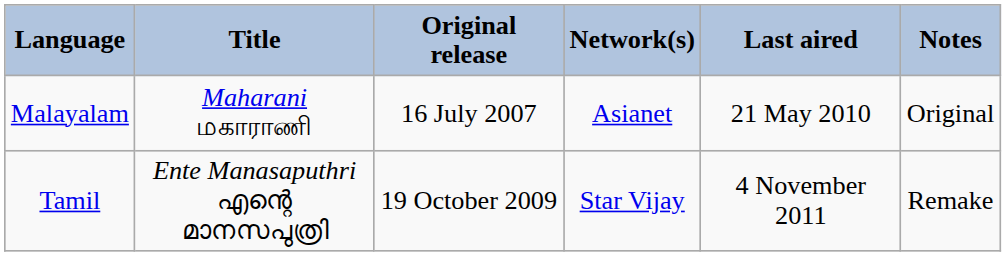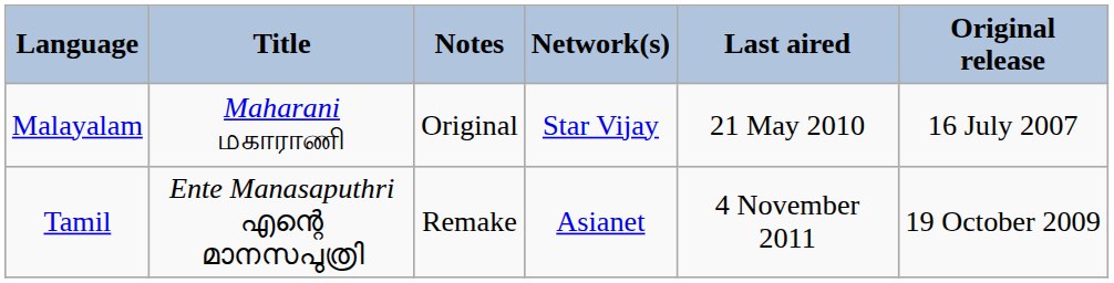columns swapped: Original release <-> Notes
Malayalam | Network(s): Asianet -> Star Vijay
Tamil | Network(s): Star Vijay -> Asianet
